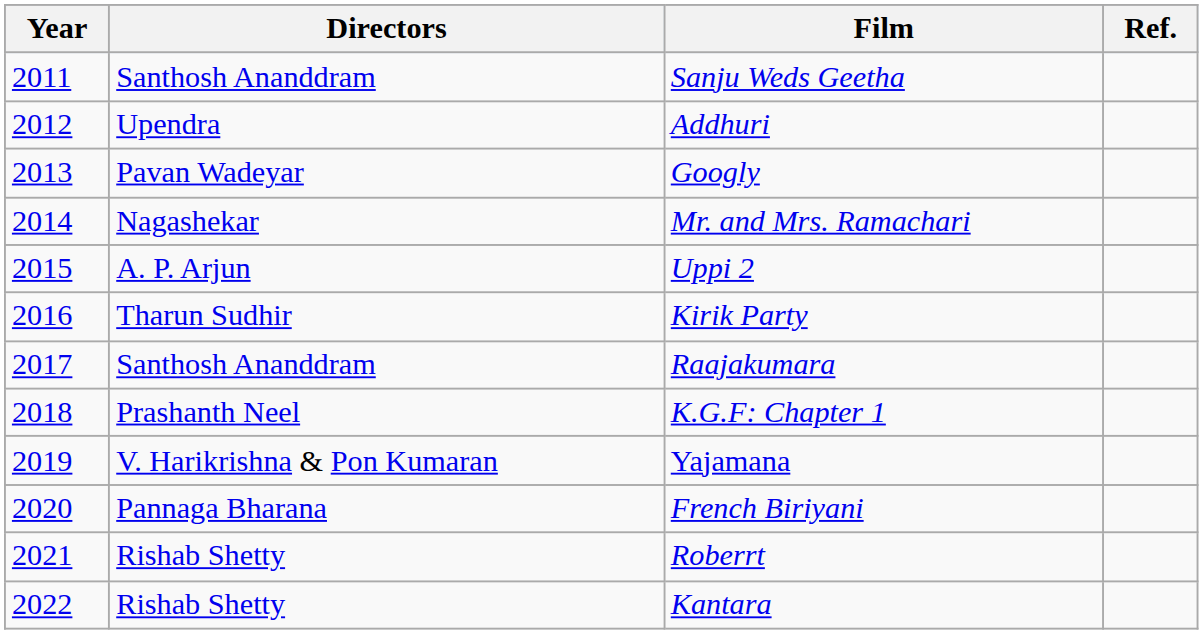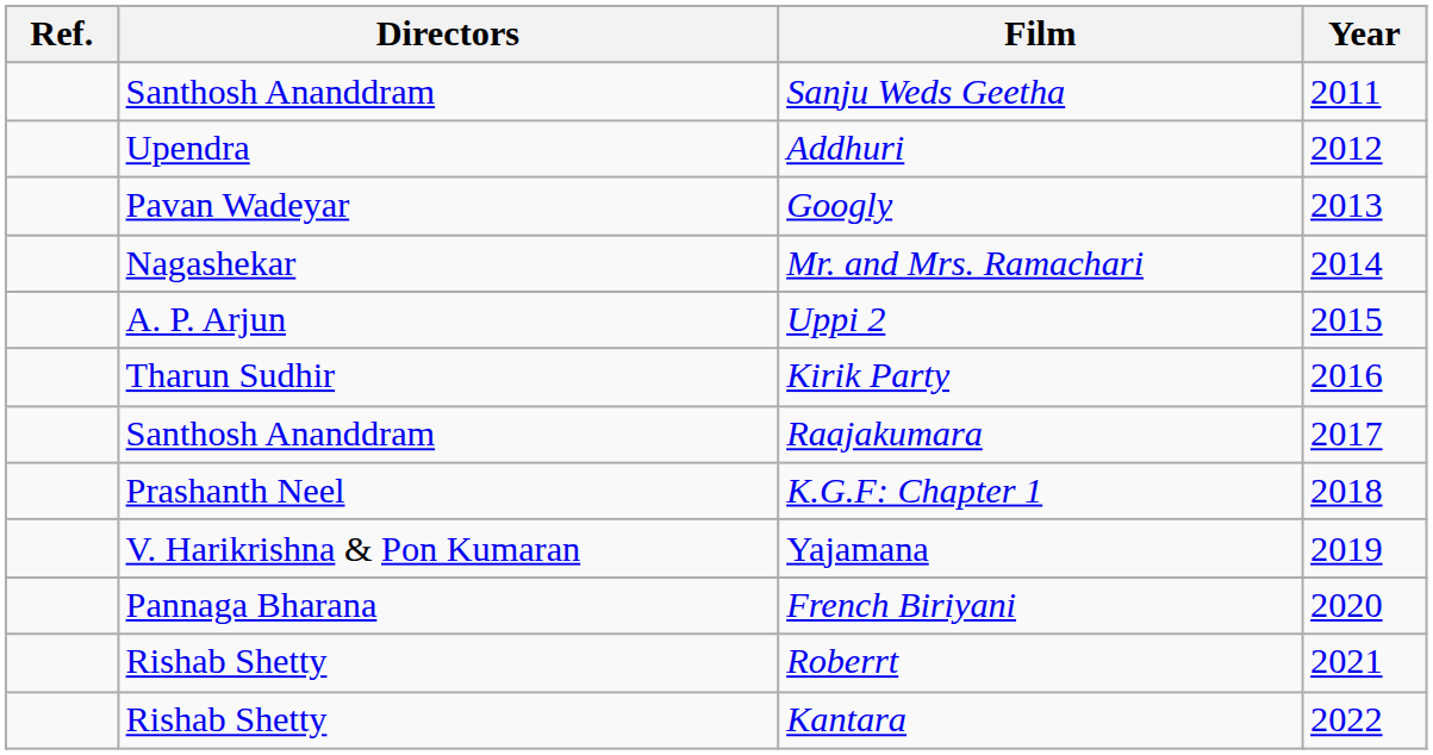columns swapped: Year <-> Ref.
